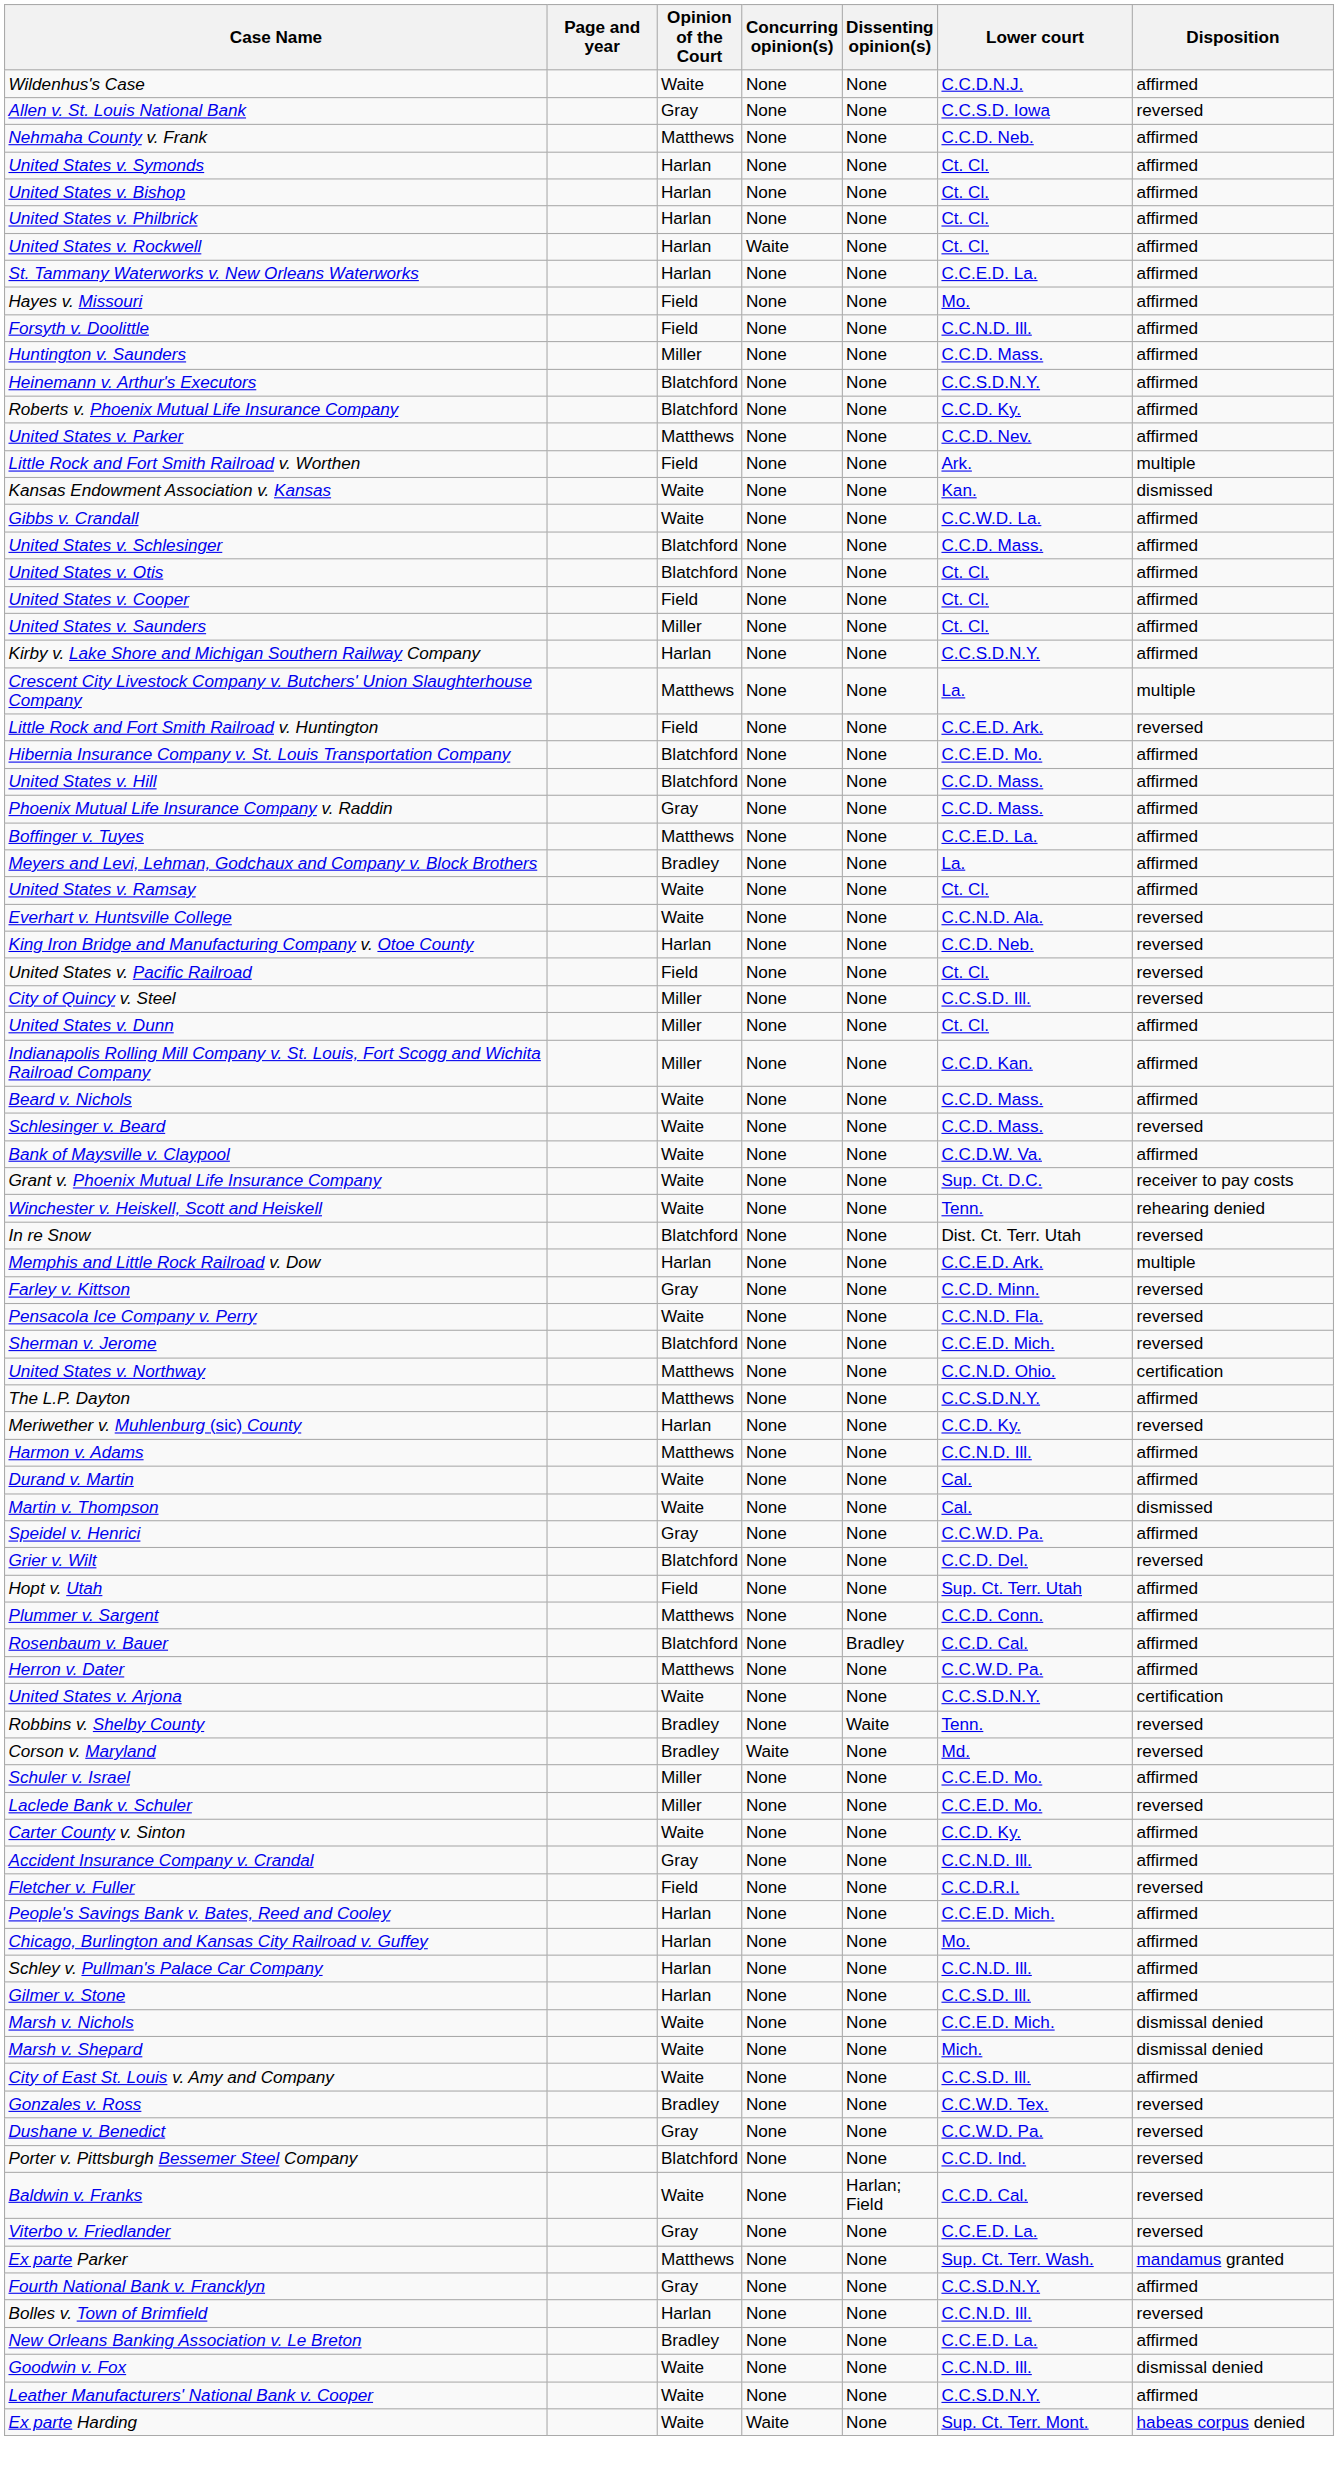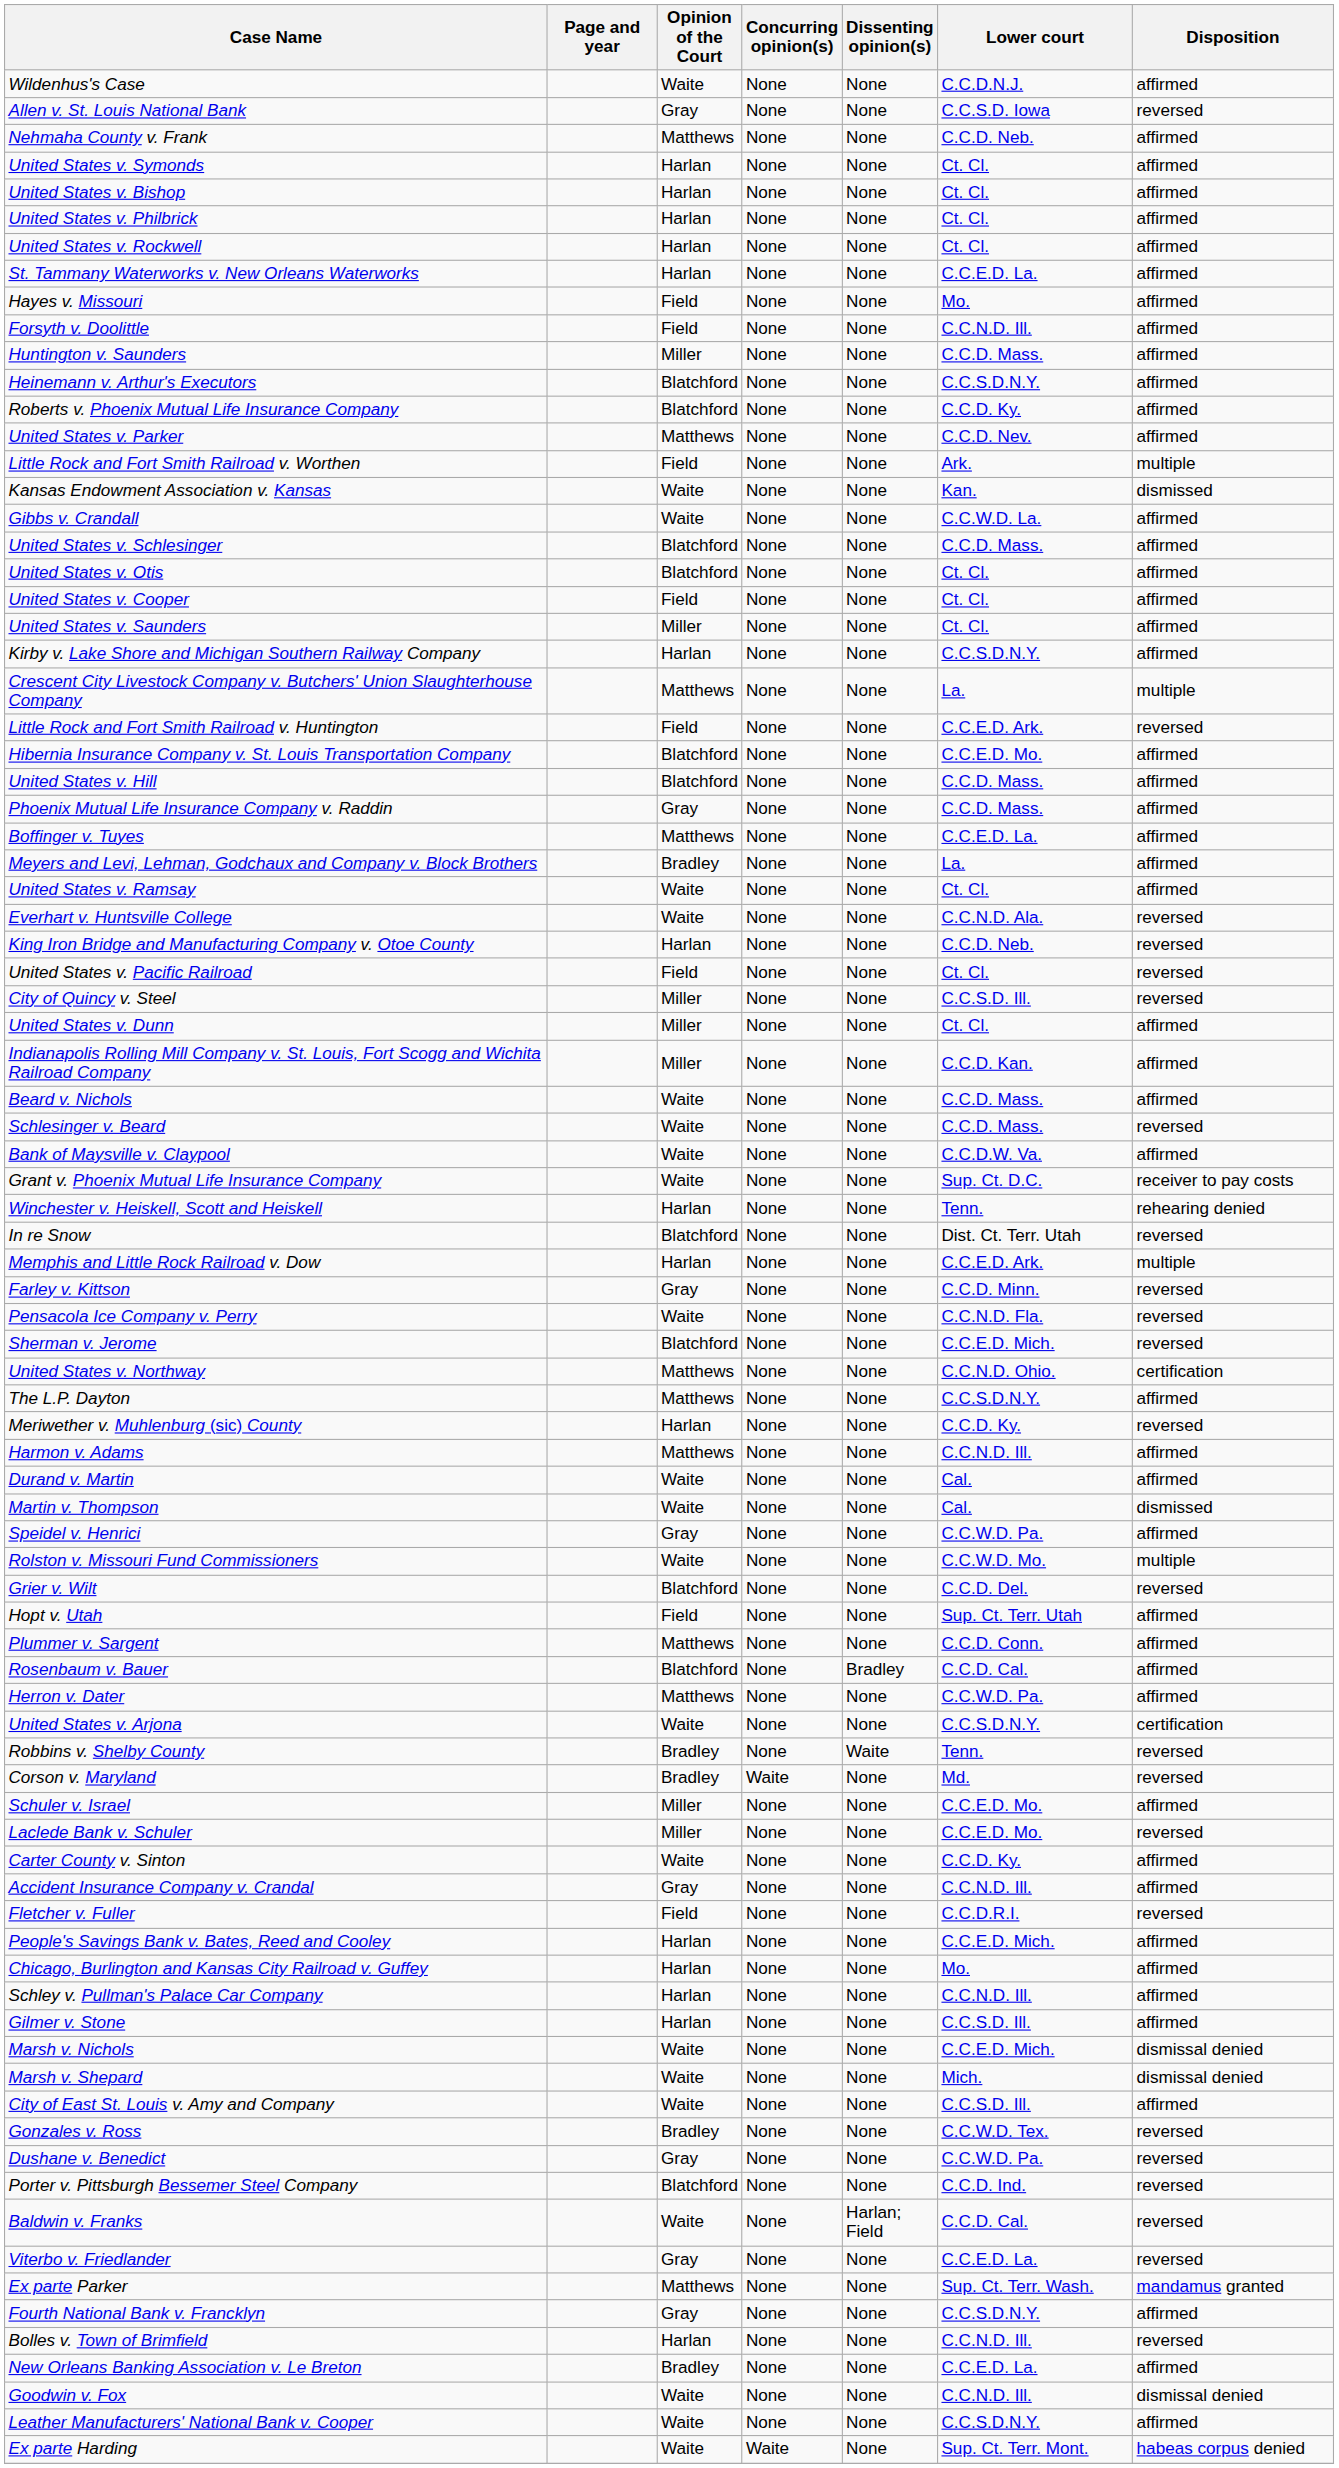United States v. Rockwell | Concurring opinion(s): Waite -> None
Winchester v. Heiskell, Scott and Heiskell | Opinion of the Court: Waite -> Harlan
+ row: Rolston v. Missouri Fund Commissioners | Waite | None | None | C.C.W.D. Mo. | multiple
